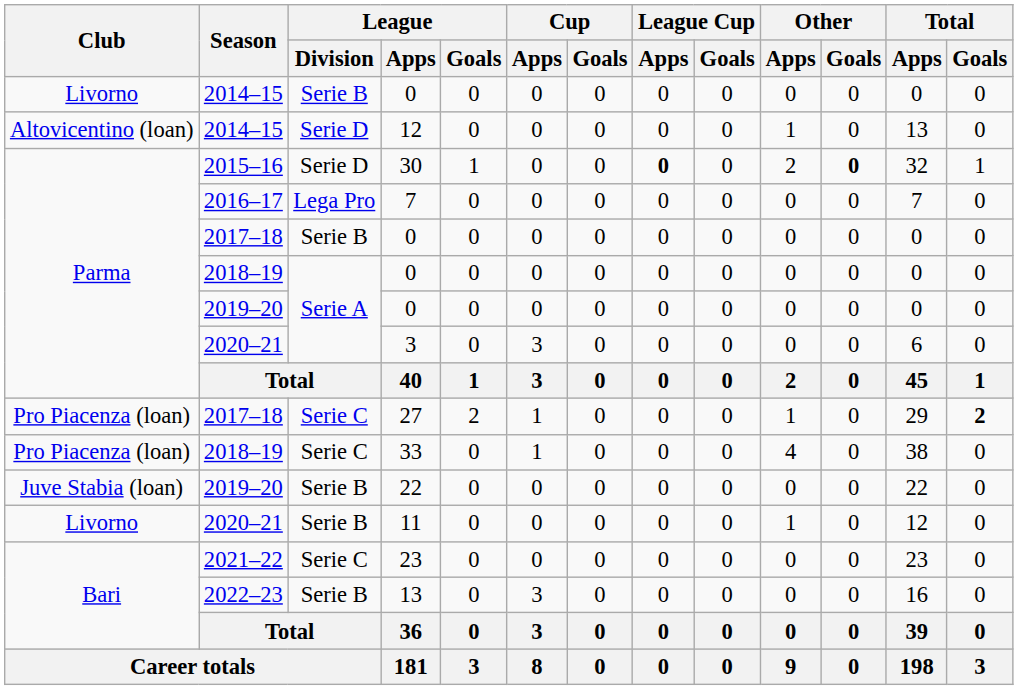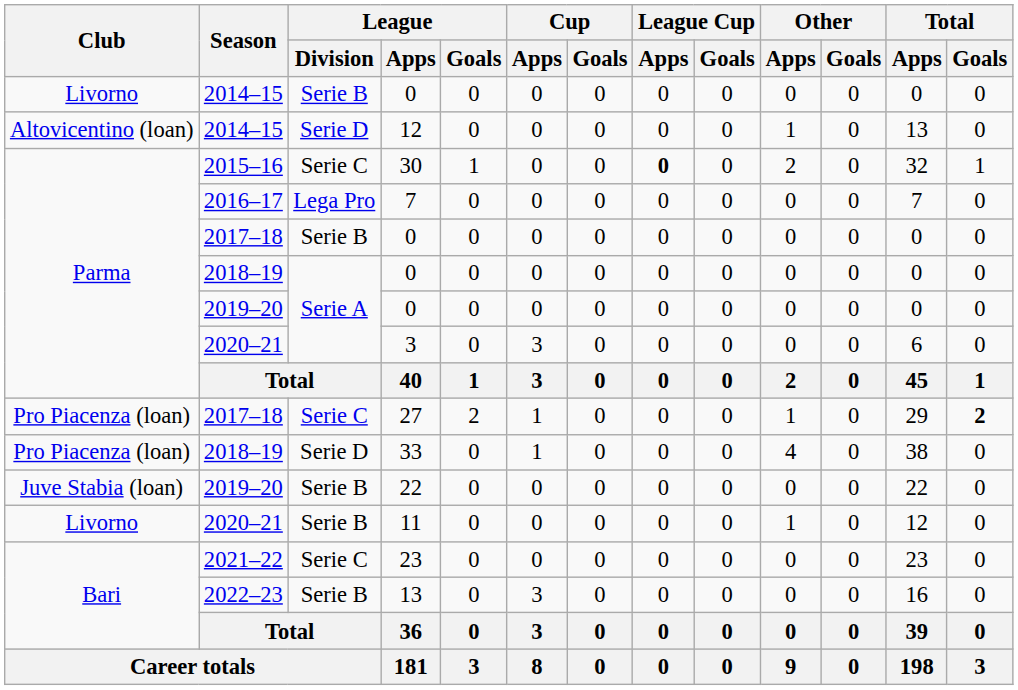30 | League / Division: Serie D -> Serie C
30 | Other / Goals: bold -> normal
33 | League / Division: Serie C -> Serie D
